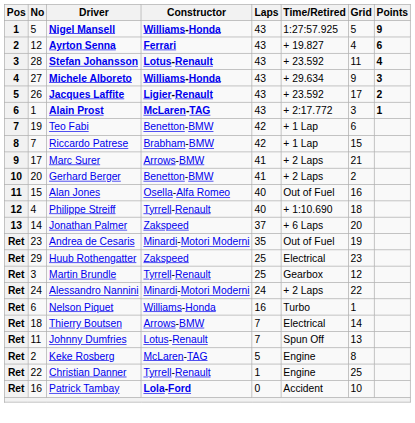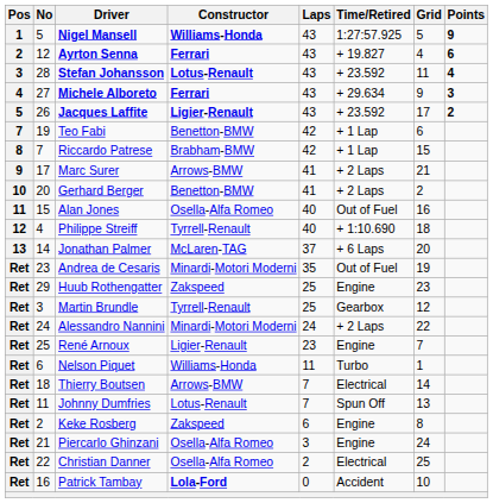Michele Alboreto | Constructor: Williams-Honda -> Ferrari
- row: 6 | 1 | Alain Prost | McLaren-TAG | 43 | + 2:17.772 | 3 | 1
Jonathan Palmer | Constructor: Zakspeed -> McLaren-TAG
Huub Rothengatter | Time/Retired: Electrical -> Engine
+ row: Ret | 25 | René Arnoux | Ligier-Renault | 23 | Engine | 7
Nelson Piquet | Laps: 16 -> 11
Keke Rosberg | Constructor: McLaren-TAG -> Zakspeed
Keke Rosberg | Laps: 5 -> 6
+ row: Ret | 21 | Piercarlo Ghinzani | Osella-Alfa Romeo | 3 | Engine | 24
Christian Danner | Constructor: Tyrrell-Renault -> Osella-Alfa Romeo
Christian Danner | Laps: 1 -> 2
Christian Danner | Time/Retired: Engine -> Electrical
